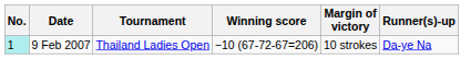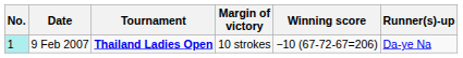columns swapped: Winning score <-> Margin of victory
9 Feb 2007 | Tournament: normal -> bold
